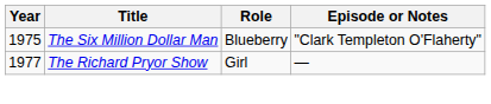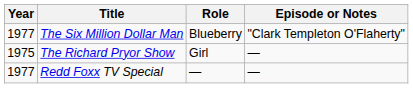The Six Million Dollar Man | Year: 1975 -> 1977
The Richard Pryor Show | Year: 1977 -> 1975
+ row: 1977 | Redd Foxx TV Special | — | —
